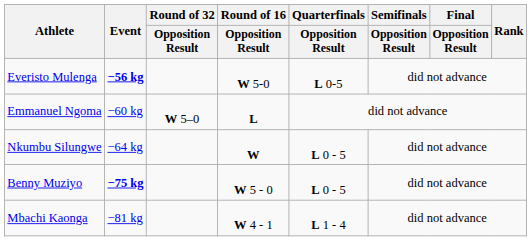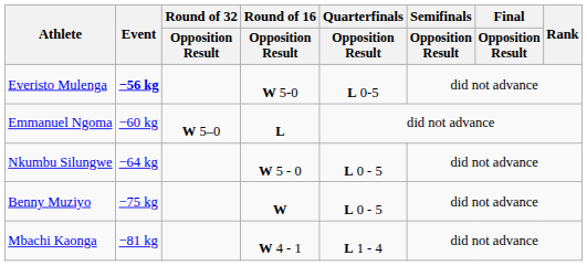Nkumbu Silungwe | Round of 16 / Opposition Result: W -> W 5 - 0
Benny Muziyo | Event: bold -> normal
Benny Muziyo | Round of 16 / Opposition Result: W 5 - 0 -> W
